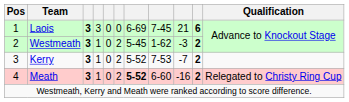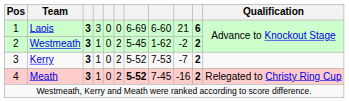Laois | column 8: 7-45 -> 6-60
Westmeath | column 9: -3 -> -2
Meath | column 8: 6-60 -> 7-45
